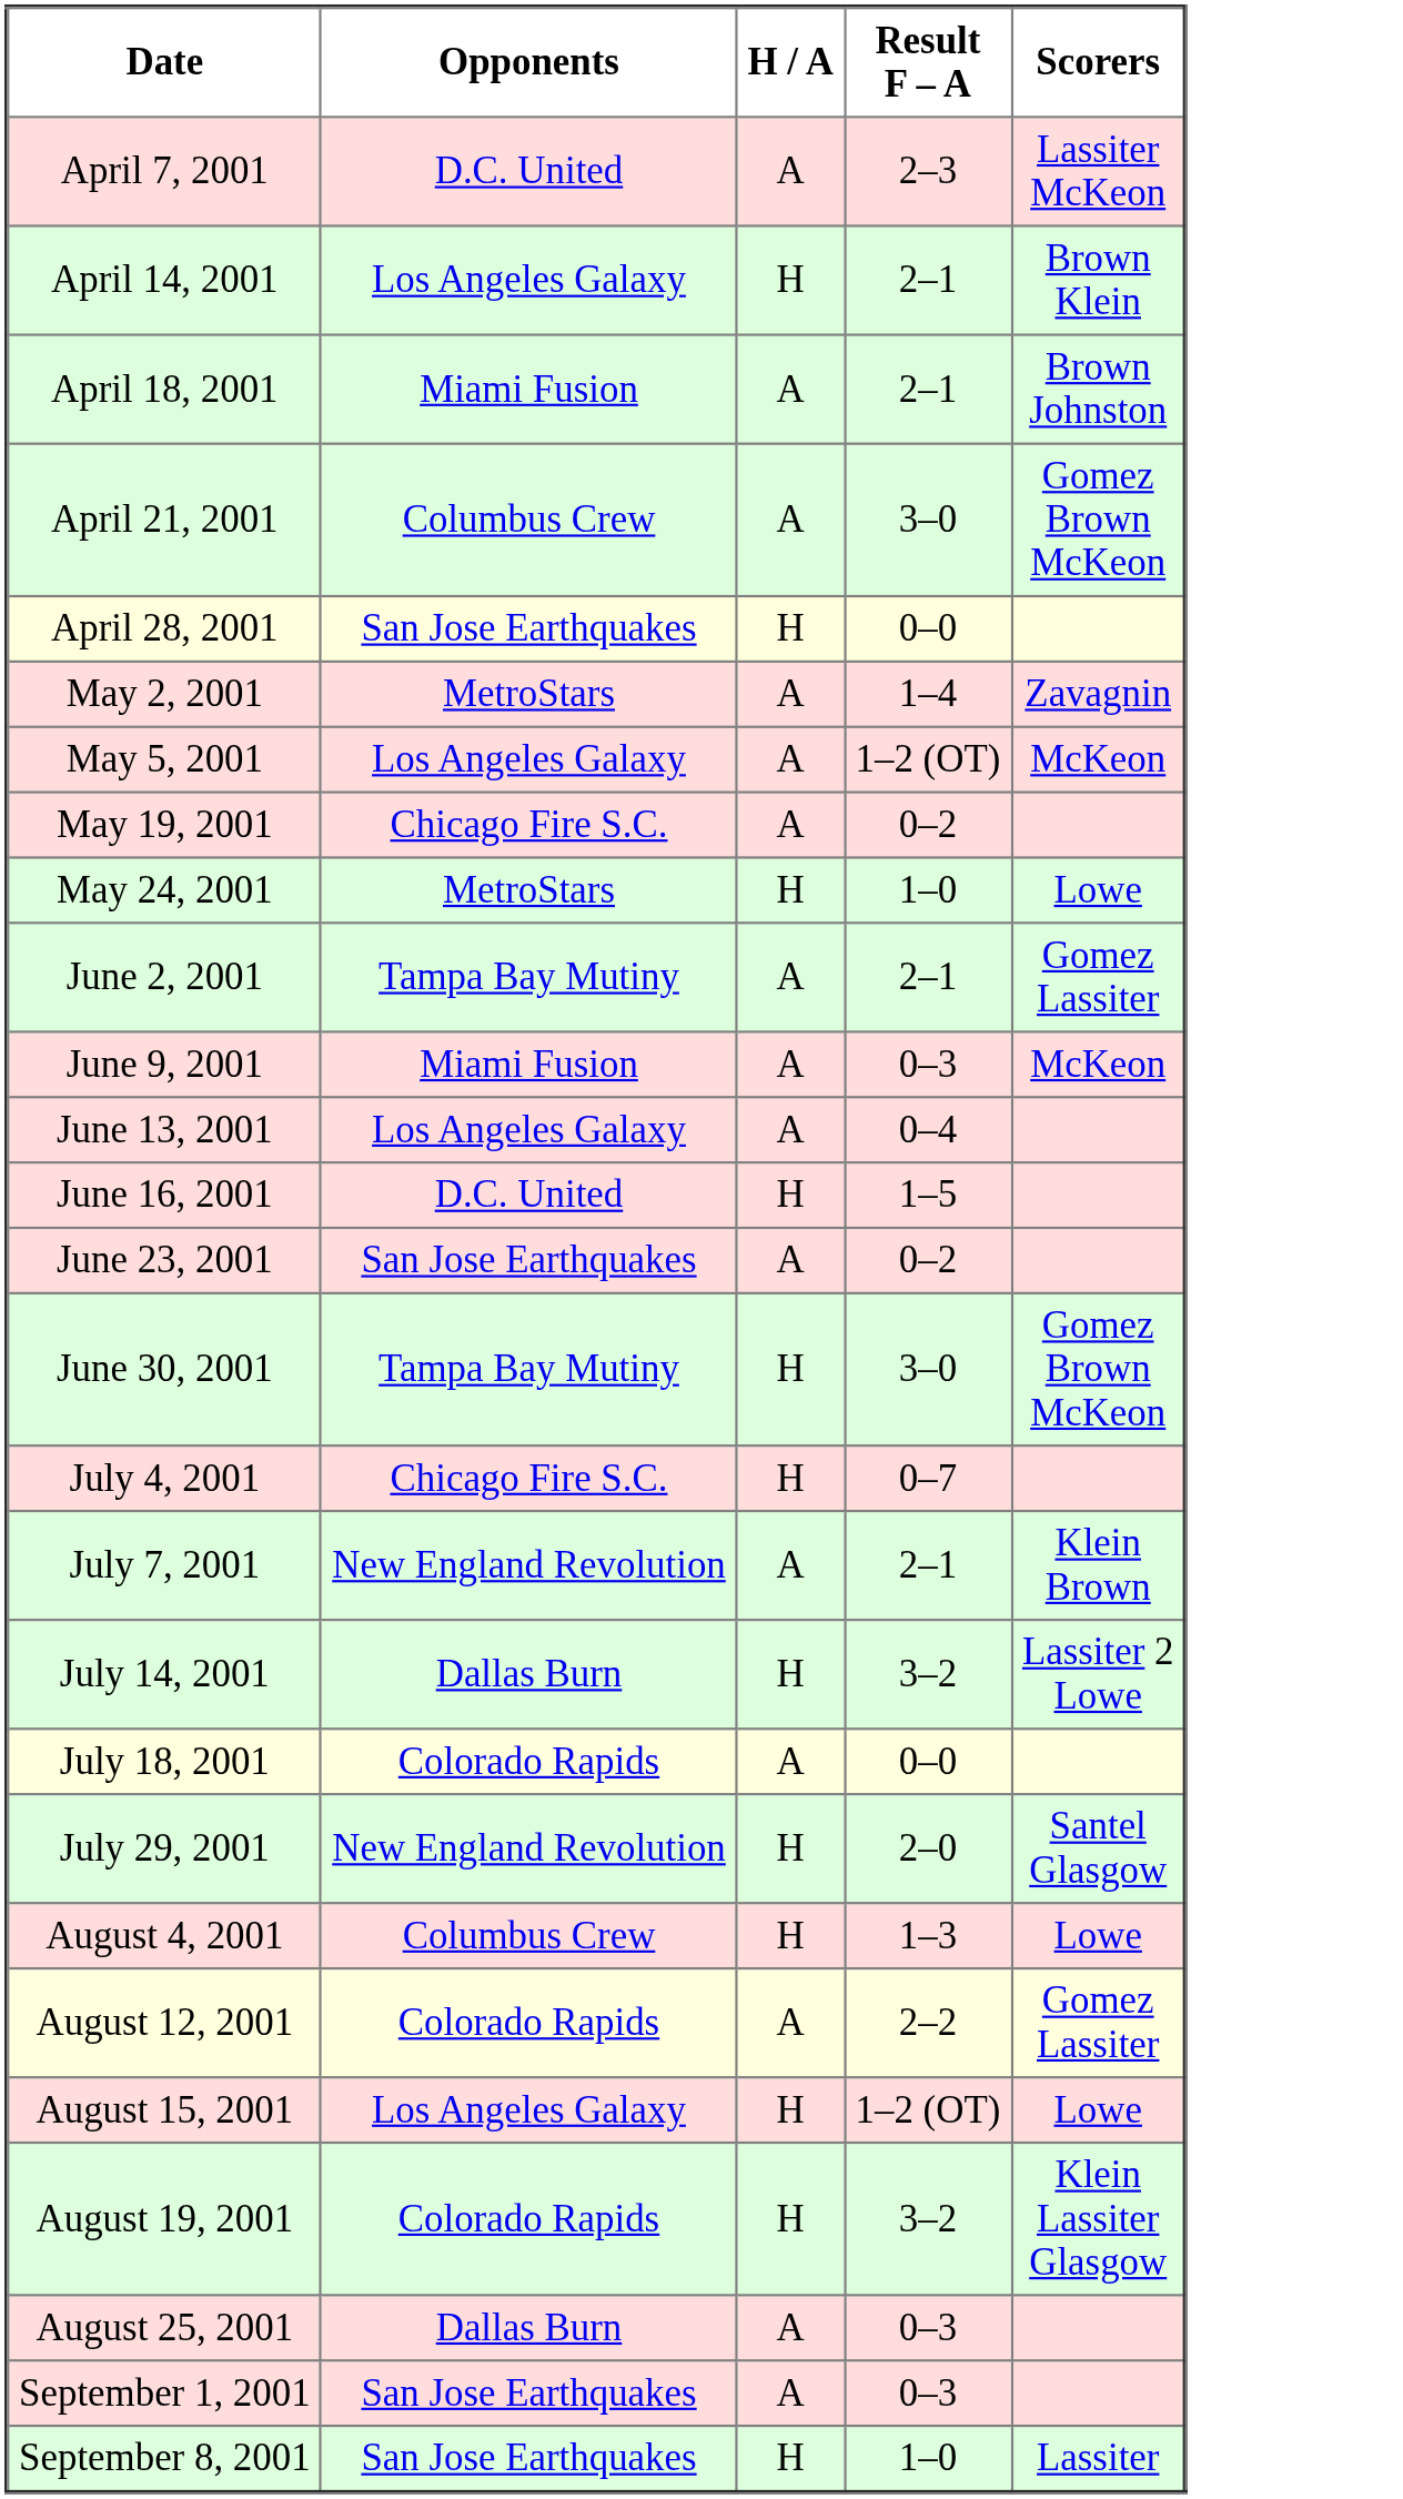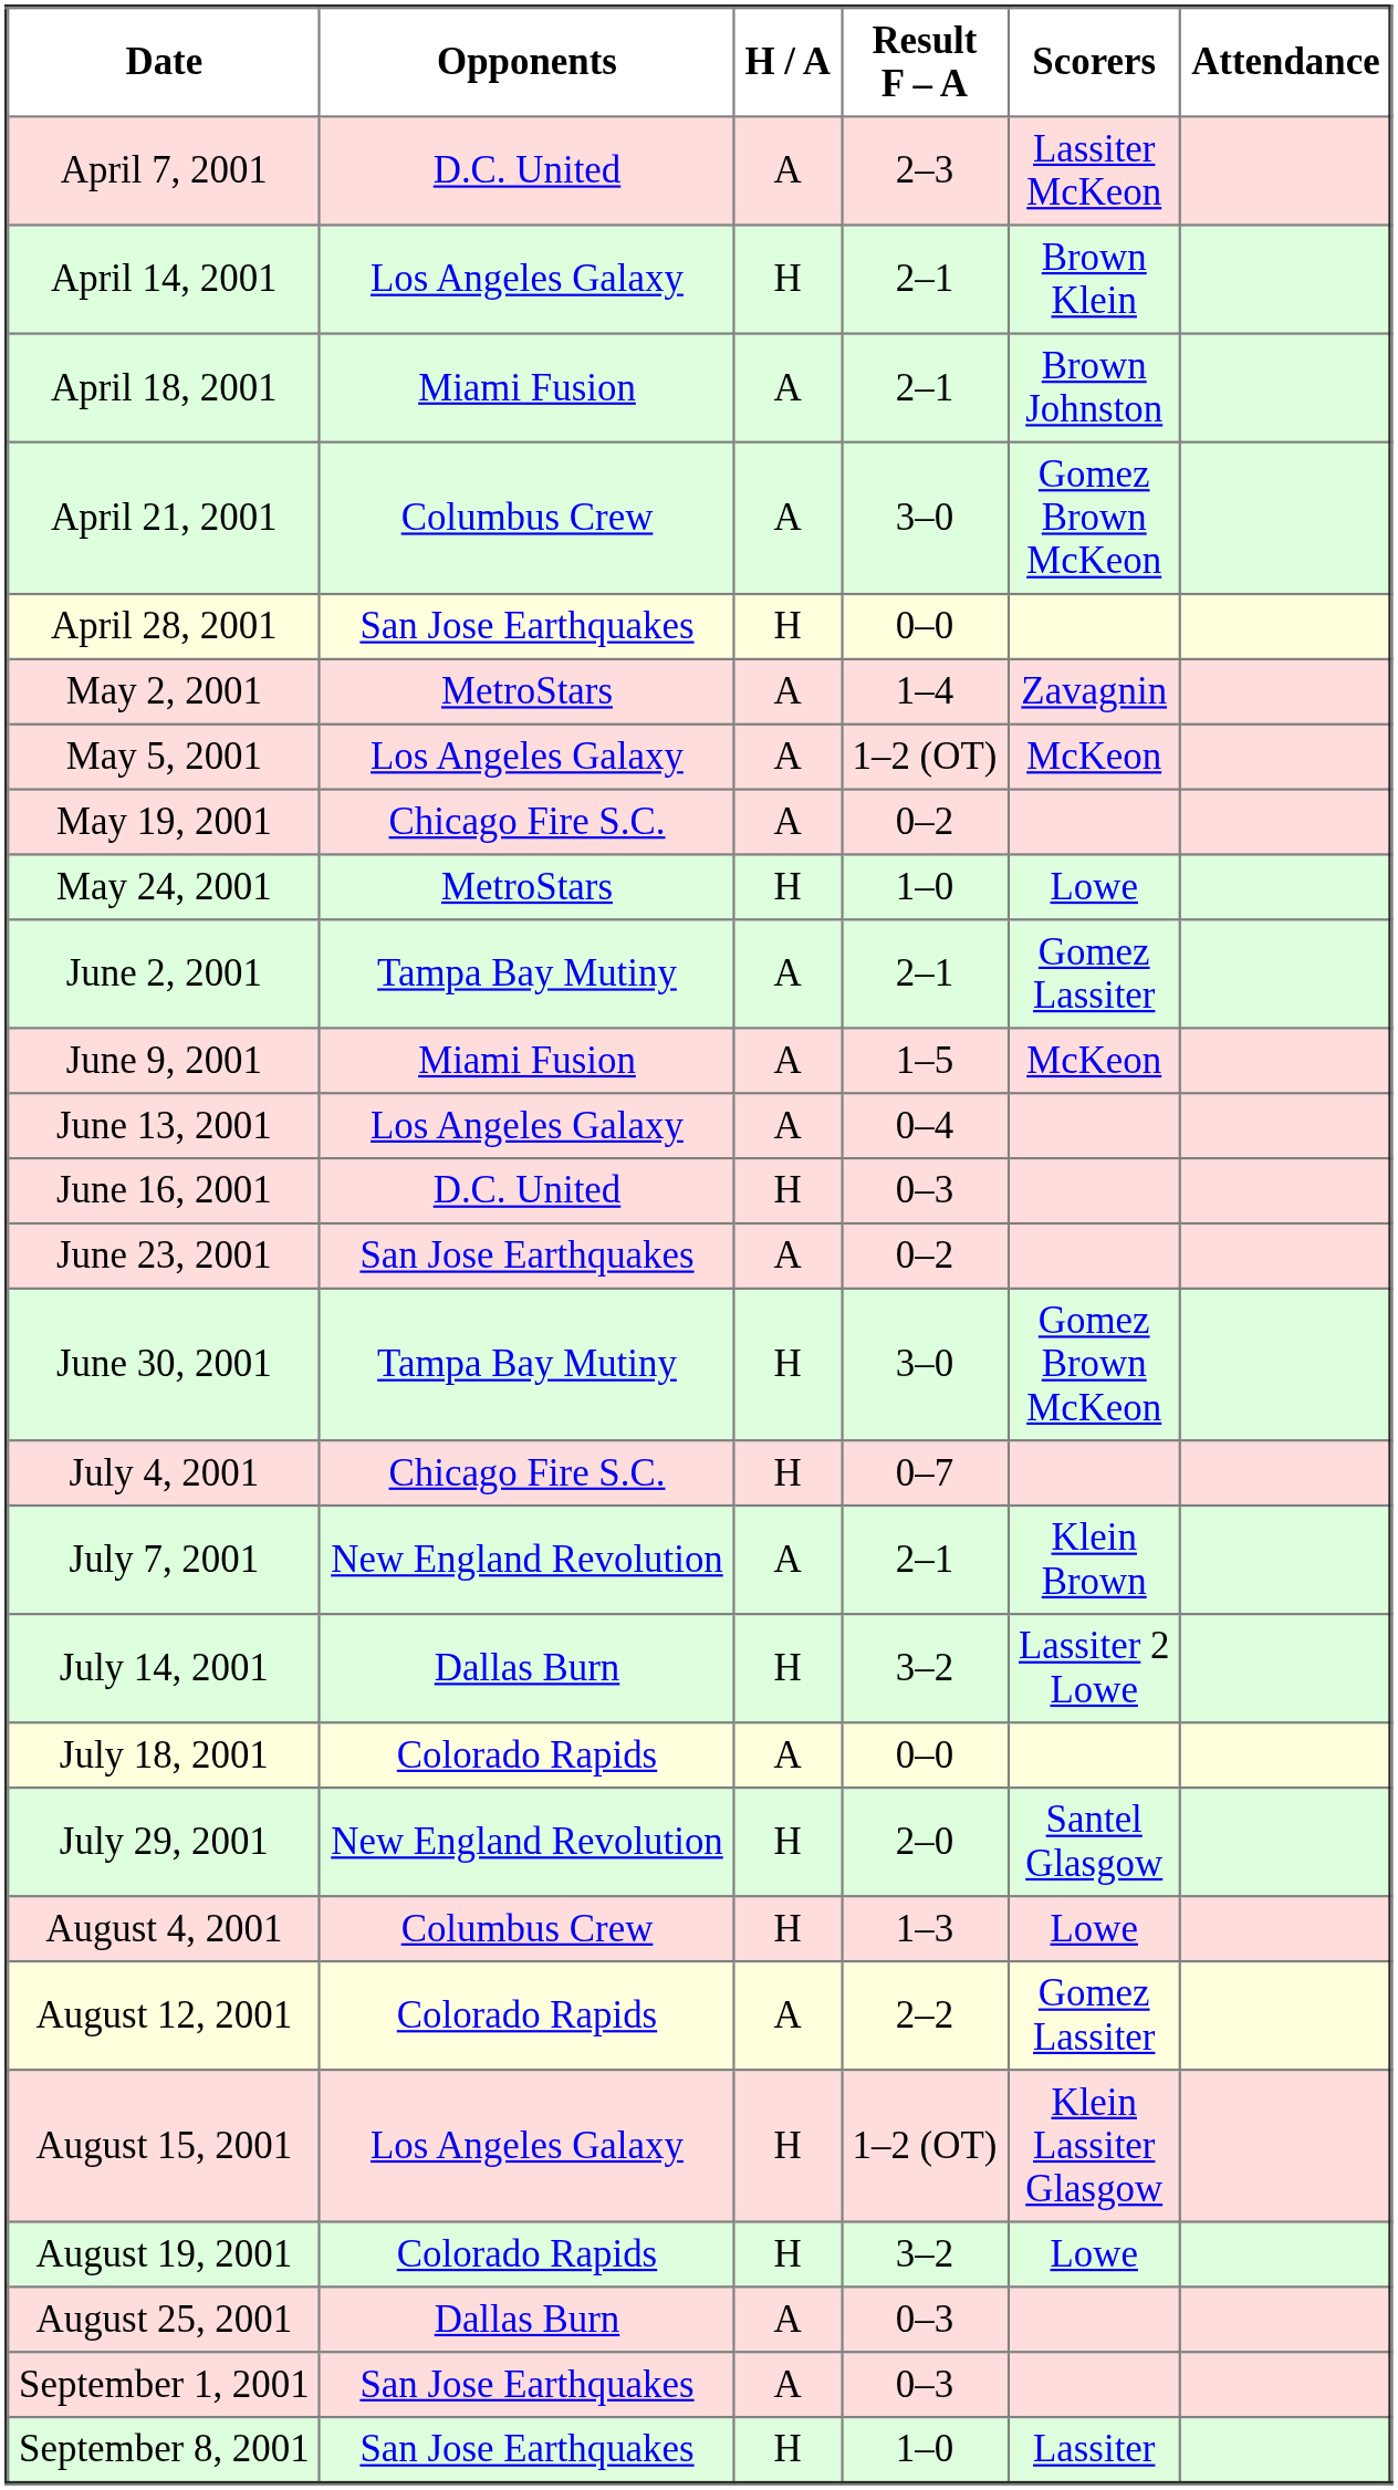+ column: Attendance
June 9, 2001 | Result F – A: 0–3 -> 1–5
June 16, 2001 | Result F – A: 1–5 -> 0–3
August 15, 2001 | Scorers: Lowe -> Klein Lassiter Glasgow
August 19, 2001 | Scorers: Klein Lassiter Glasgow -> Lowe
